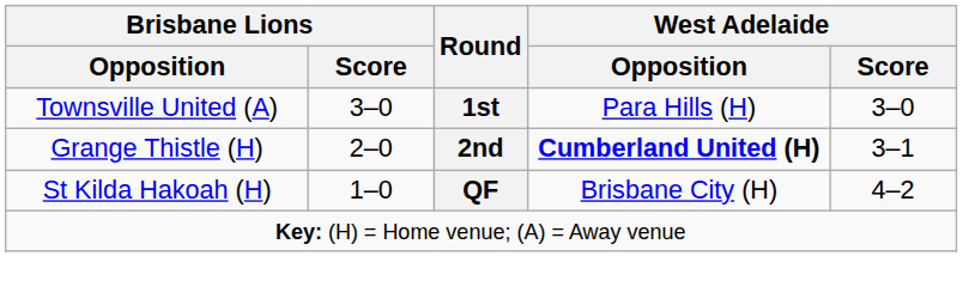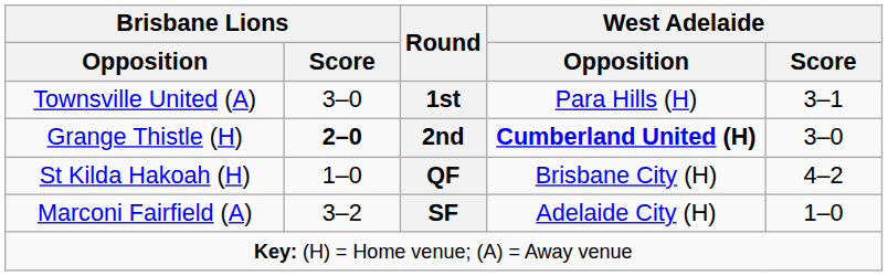Townsville United (A) | West Adelaide / Score: 3–0 -> 3–1
Grange Thistle (H) | Brisbane Lions / Score: normal -> bold
Grange Thistle (H) | West Adelaide / Score: 3–1 -> 3–0
+ row: Marconi Fairfield (A) | 3–2 | SF | Adelaide City (H) | 1–0
